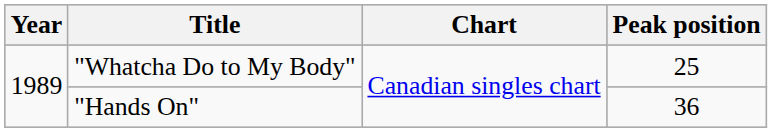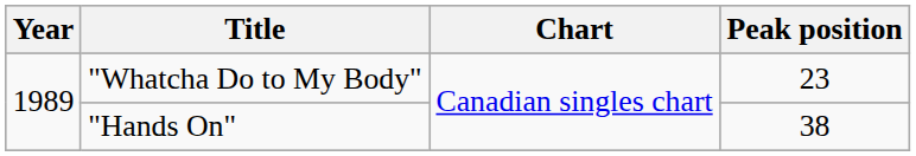"Whatcha Do to My Body" | Peak position: 25 -> 23
"Hands On" | Peak position: 36 -> 38
